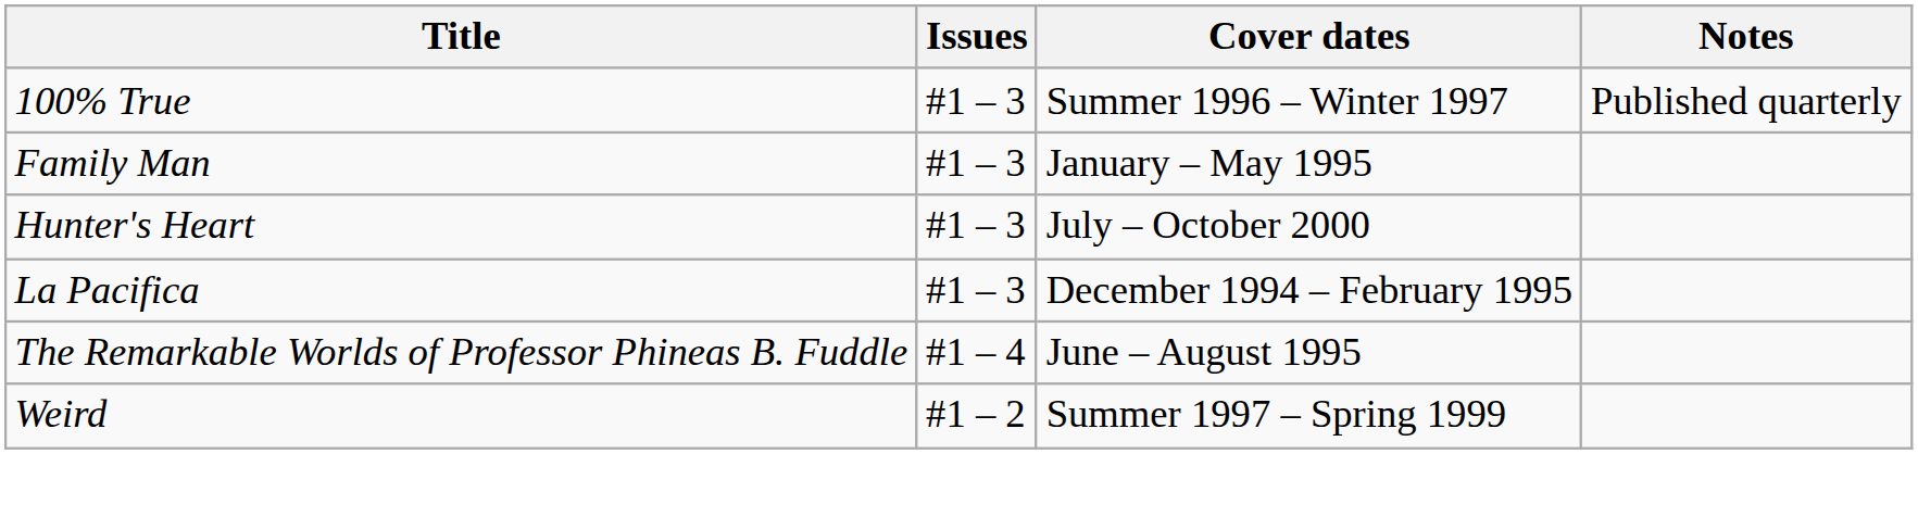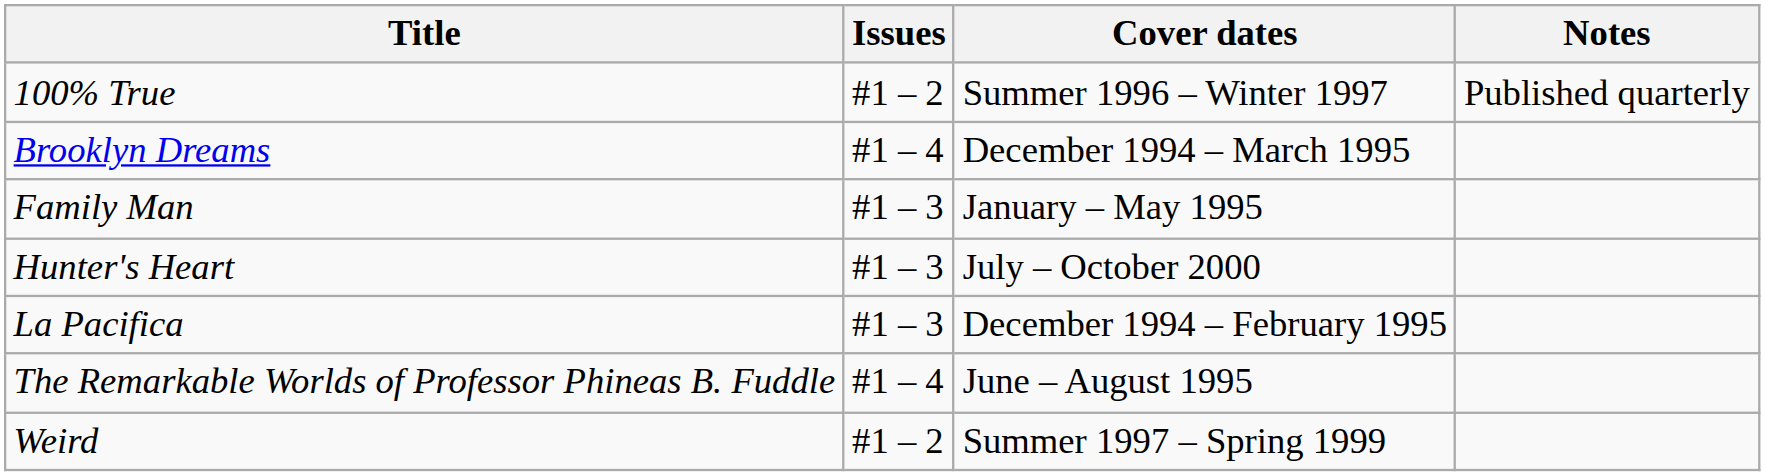100% True | Issues: #1 – 3 -> #1 – 2
+ row: Brooklyn Dreams | #1 – 4 | December 1994 – March 1995
